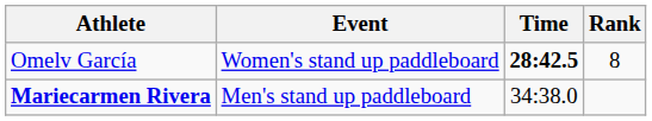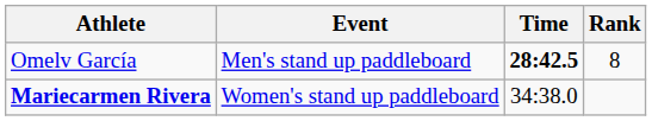Omelv García | Event: Women's stand up paddleboard -> Men's stand up paddleboard
Mariecarmen Rivera | Event: Men's stand up paddleboard -> Women's stand up paddleboard
